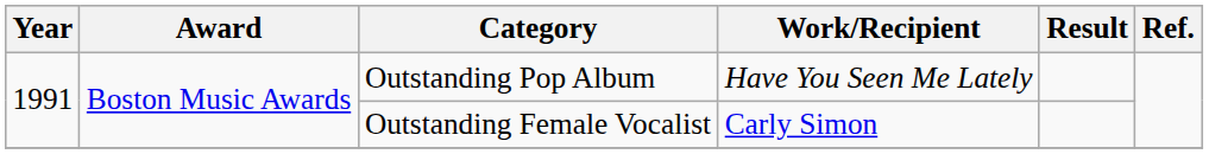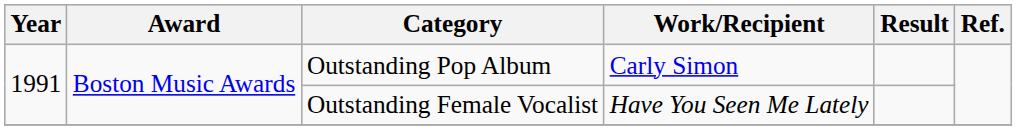Outstanding Pop Album | Work/Recipient: Have You Seen Me Lately -> Carly Simon
Outstanding Female Vocalist | Work/Recipient: Carly Simon -> Have You Seen Me Lately
